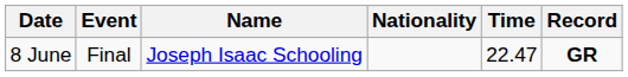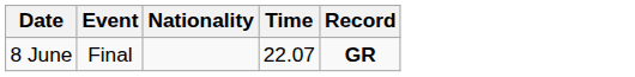- column: Name | Joseph Isaac Schooling
8 June | Time: 22.47 -> 22.07
